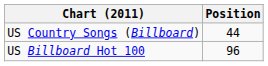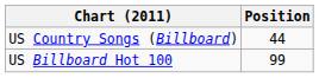US Billboard Hot 100 | Position: 96 -> 99
